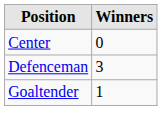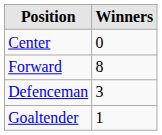+ row: Forward | 8
